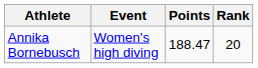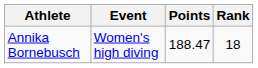Annika Bornebusch | Rank: 20 -> 18
